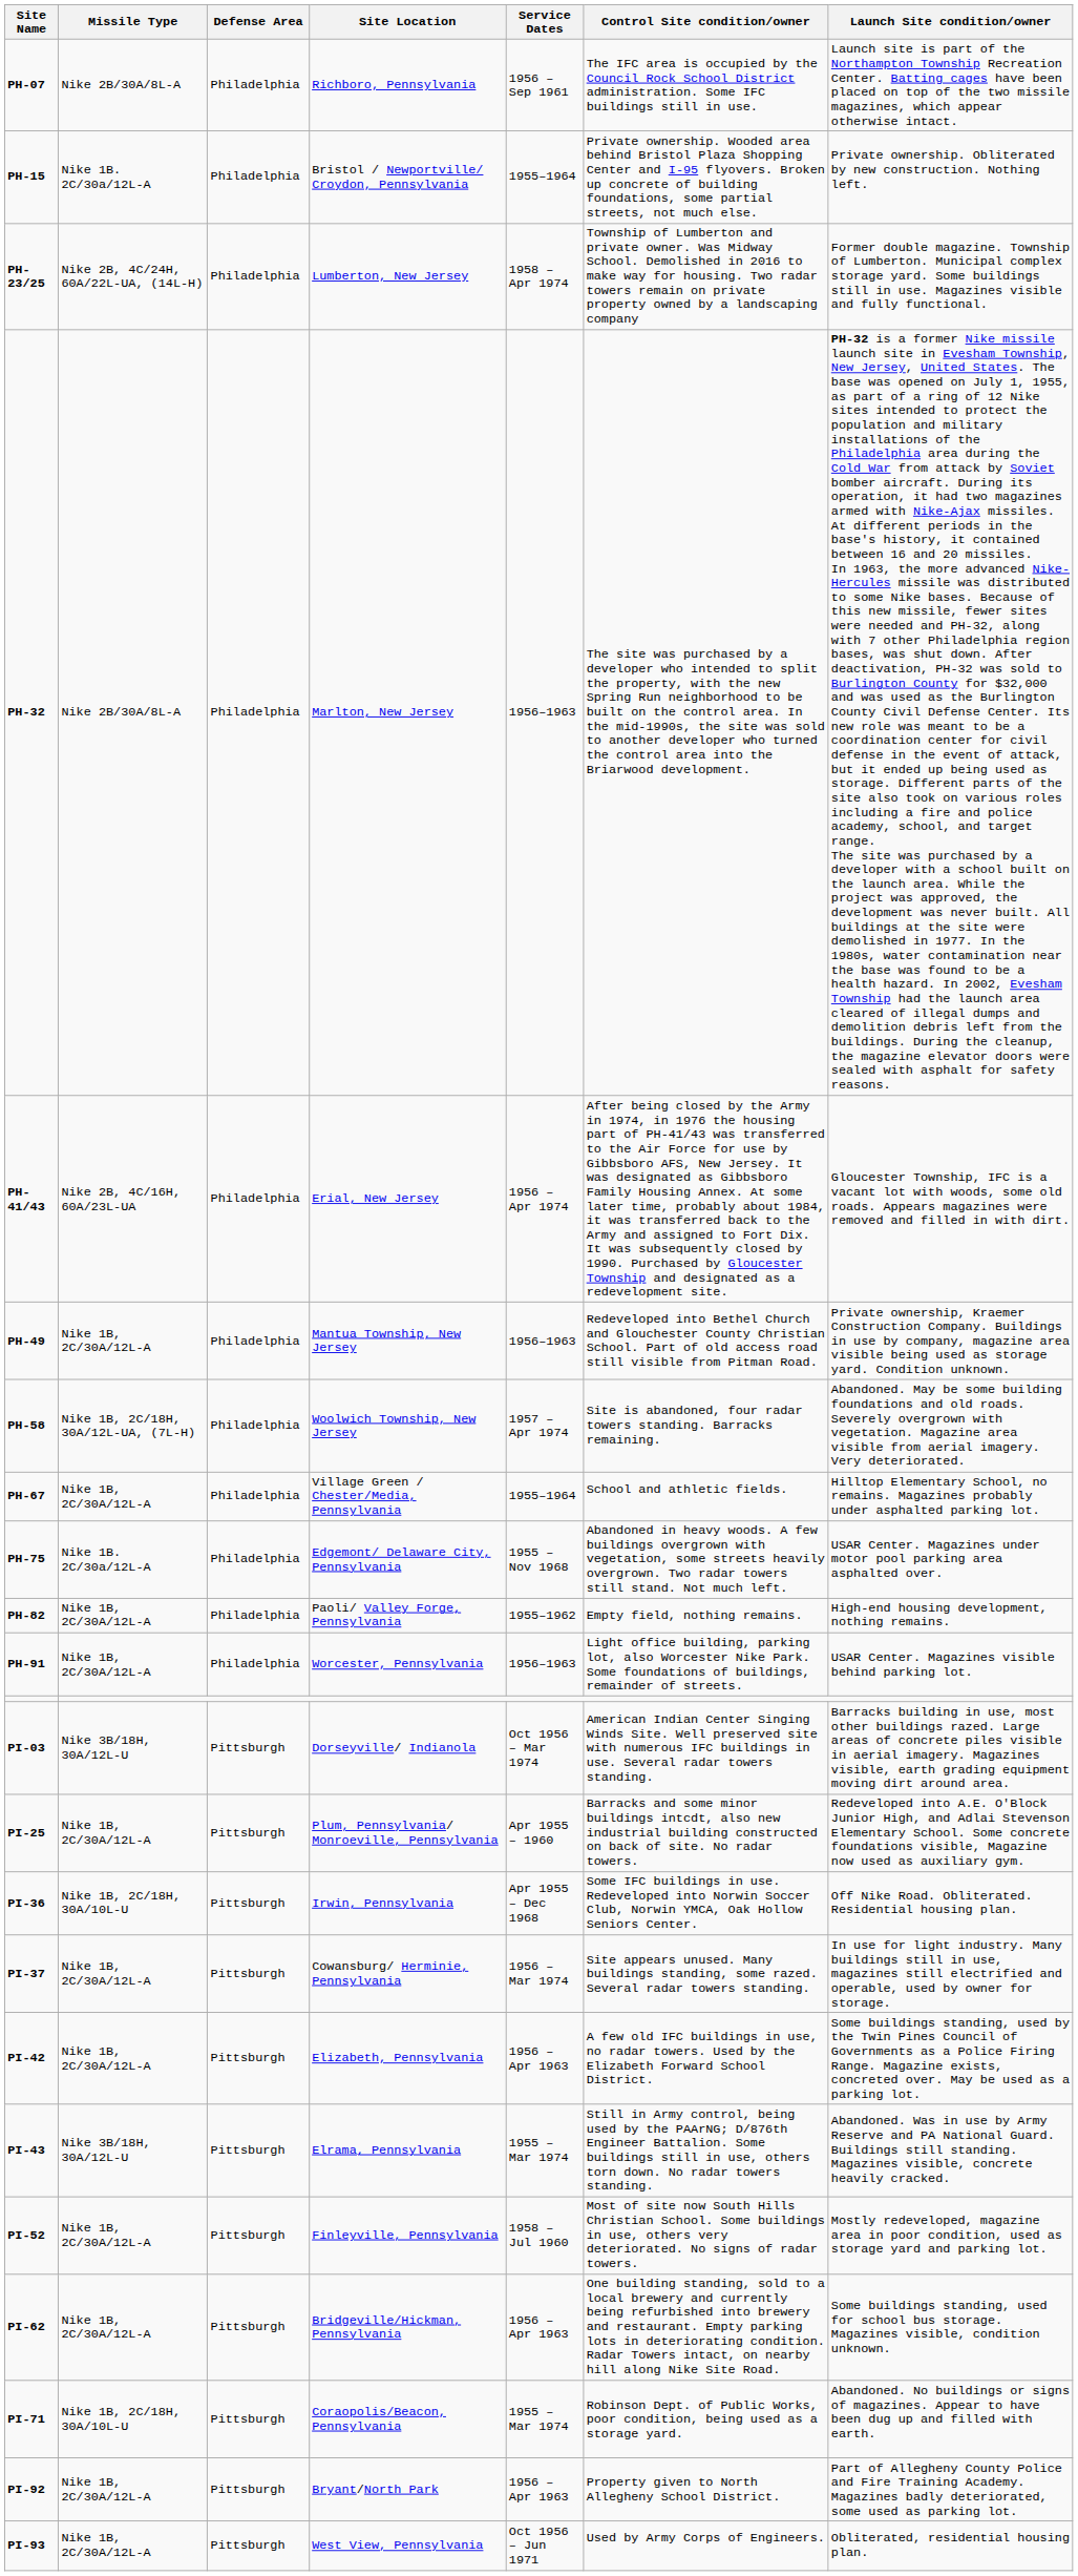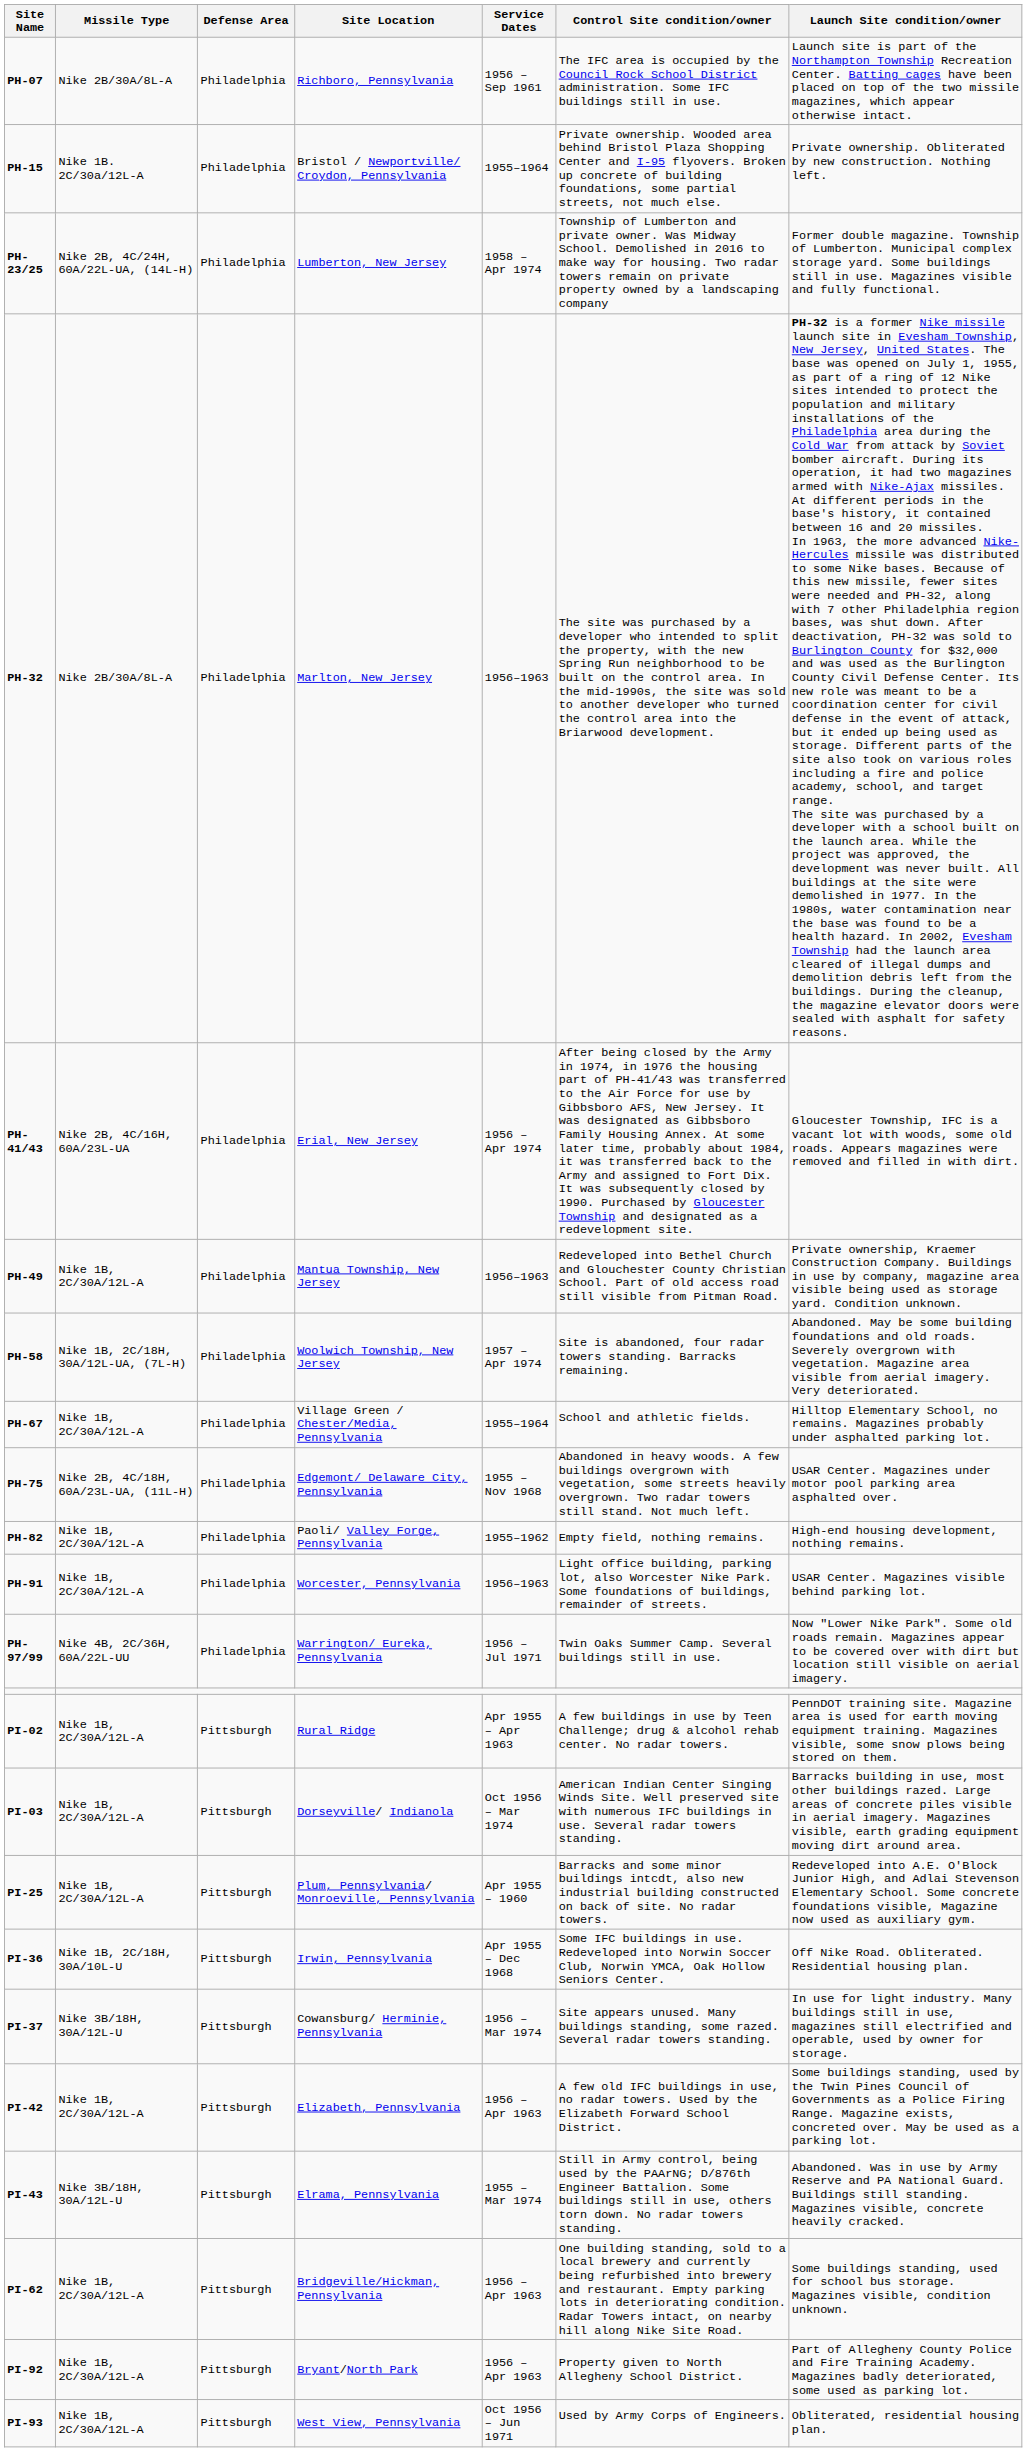PH-75 | Missile Type: Nike 1B. 2C/30a/12L-A -> Nike 2B, 4C/18H, 60A/23L-UA, (11L-H)
+ row: PH-97/99 | Nike 4B, 2C/36H, 60A/22L-UU | Philadelphia | Warrington/ Eureka, Pennsylvania | 1956 – Jul 1971 | Twin Oaks Summer Camp. Several buildings still in use. | Now "Lower Nike Park". Some old roads remain. Magazines appear to be covered over with dirt but location still visible on aerial imagery.
+ row: PI-02 | Nike 1B, 2C/30A/12L-A | Pittsburgh | Rural Ridge | Apr 1955 – Apr 1963 | A few buildings in use by Teen Challenge; drug & alcohol rehab center. No radar towers. | PennDOT training site. Magazine area is used for earth moving equipment training. Magazines visible, some snow plows being stored on them.
PI-03 | Missile Type: Nike 3B/18H, 30A/12L-U -> Nike 1B, 2C/30A/12L-A
PI-37 | Missile Type: Nike 1B, 2C/30A/12L-A -> Nike 3B/18H, 30A/12L-U
- row: PI-52 | Nike 1B, 2C/30A/12L-A | Pittsburgh | Finleyville, Pennsylvania | 1958 – Jul 1960 | Most of site now South Hills Christian School. Some buildings in use, others very deteriorated. No signs of radar towers. | Mostly redeveloped, magazine area in poor condition, used as storage yard and parking lot.
- row: PI-71 | Nike 1B, 2C/18H, 30A/10L-U | Pittsburgh | Coraopolis/Beacon, Pennsylvania | 1955 – Mar 1974 | Robinson Dept. of Public Works, poor condition, being used as a storage yard. | Abandoned. No buildings or signs of magazines. Appear to have been dug up and filled with earth.
